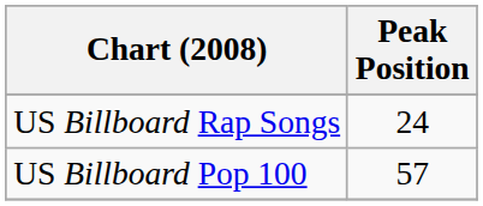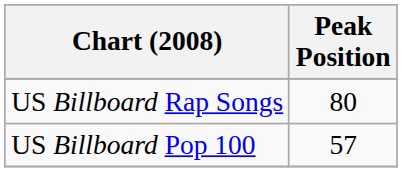US Billboard Rap Songs | Peak Position: 24 -> 80
